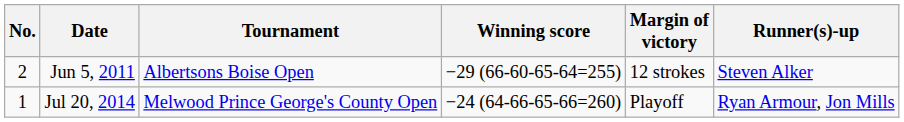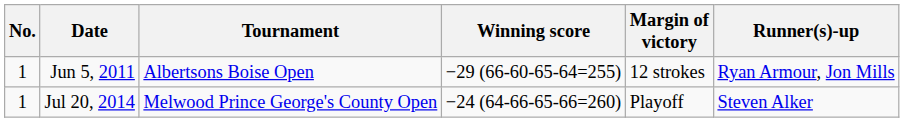Jun 5, 2011 | No.: 2 -> 1
Jun 5, 2011 | Runner(s)-up: Steven Alker -> Ryan Armour, Jon Mills
Jul 20, 2014 | Runner(s)-up: Ryan Armour, Jon Mills -> Steven Alker
